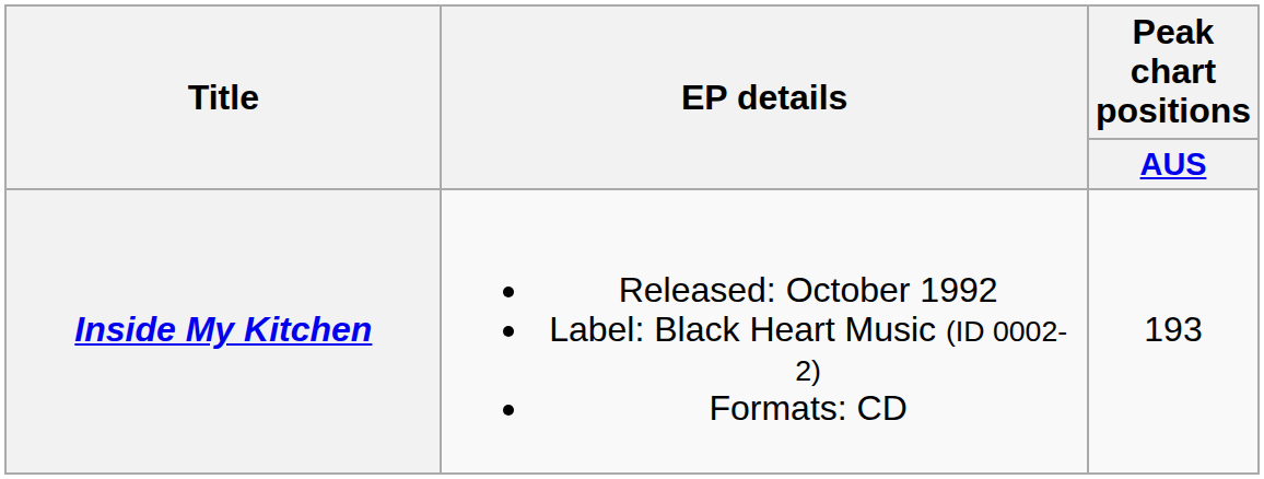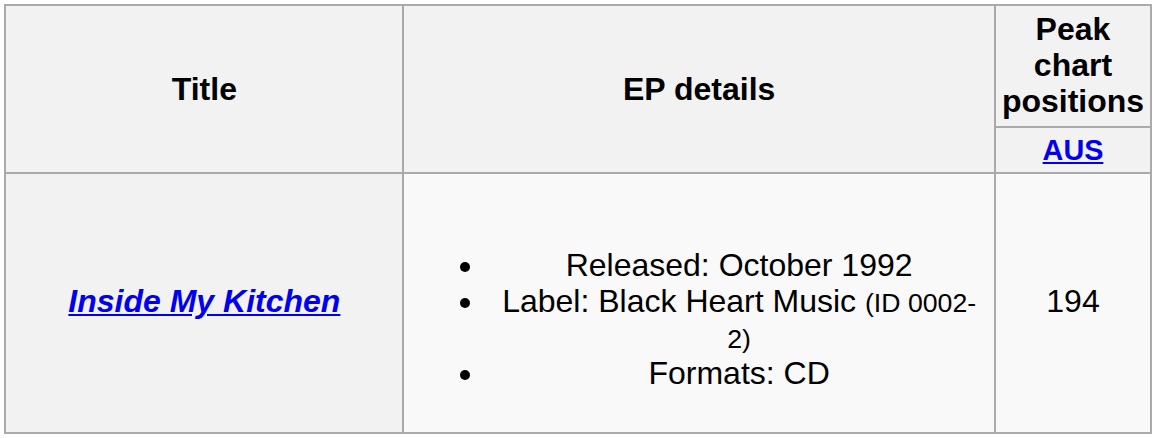Inside My Kitchen | Peak chart positions / AUS: 193 -> 194
